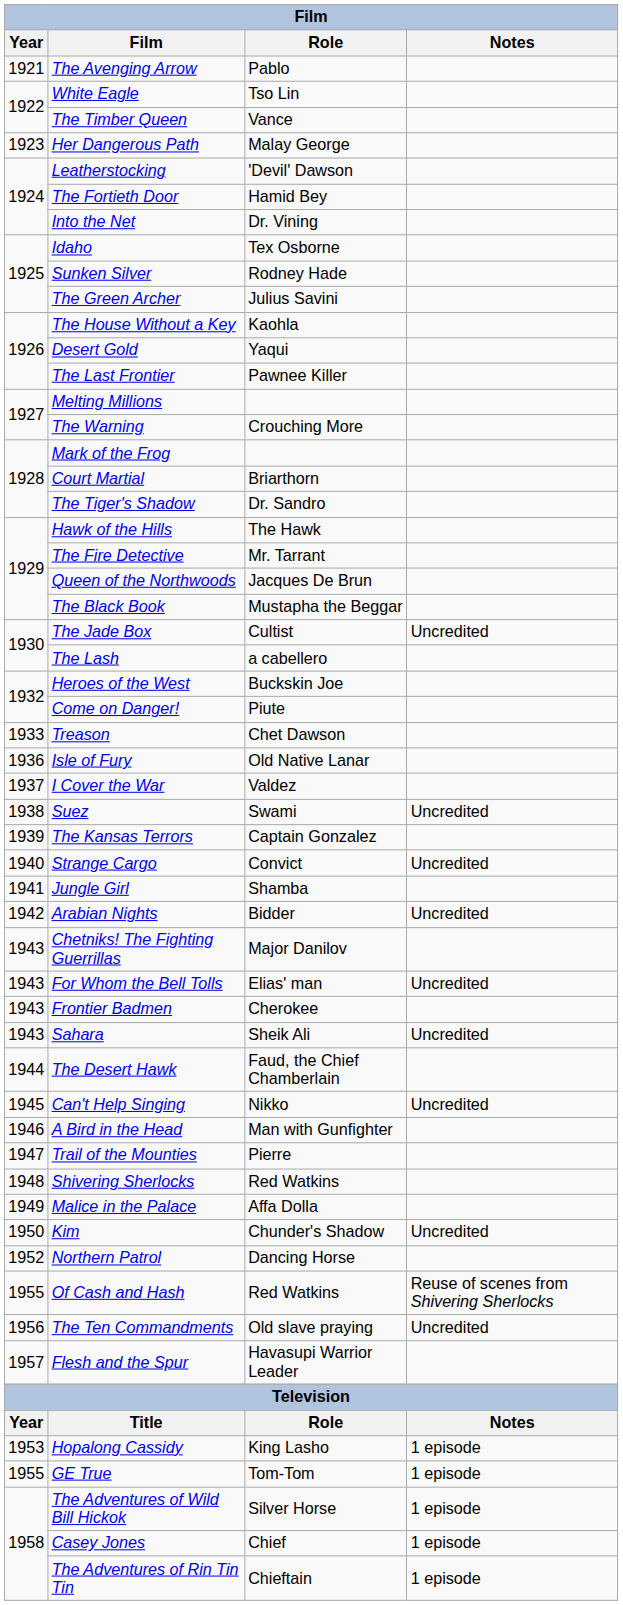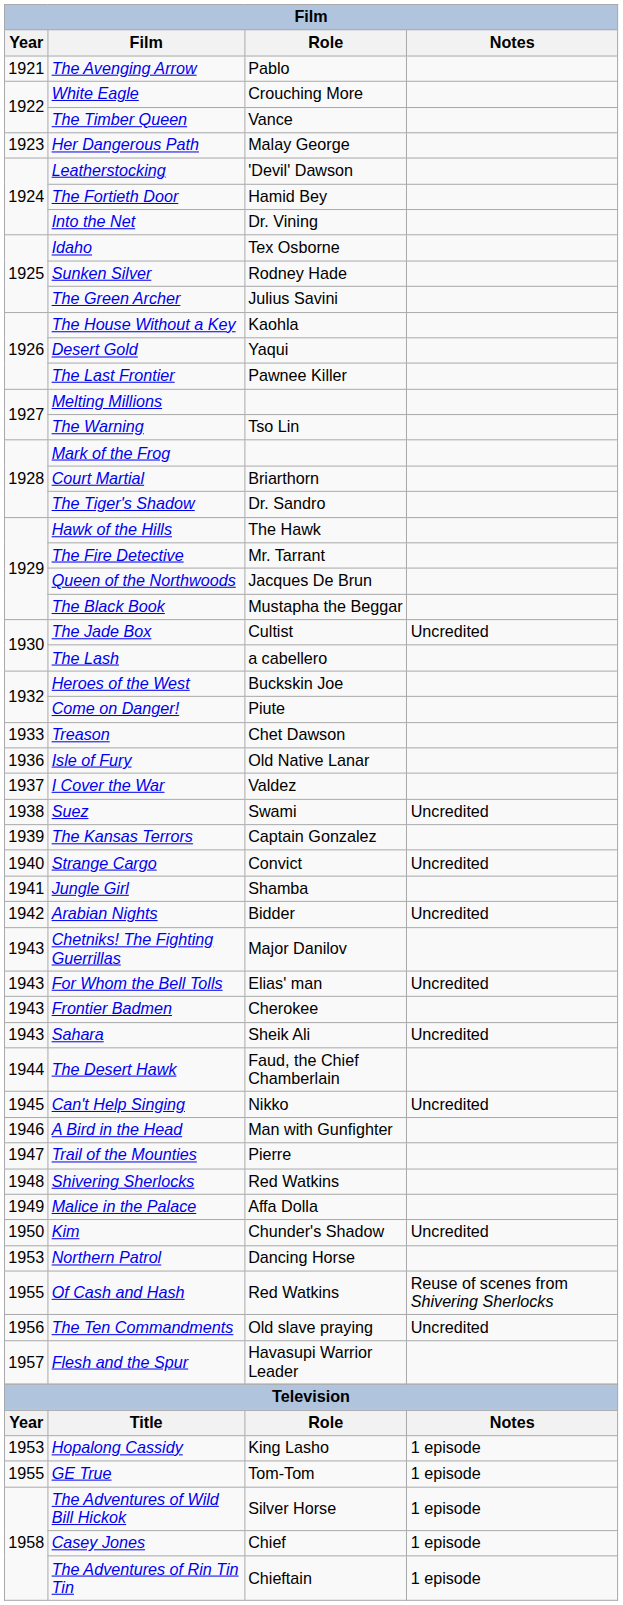White Eagle | Role: Tso Lin -> Crouching More
The Warning | Role: Crouching More -> Tso Lin
Northern Patrol | Year: 1952 -> 1953
